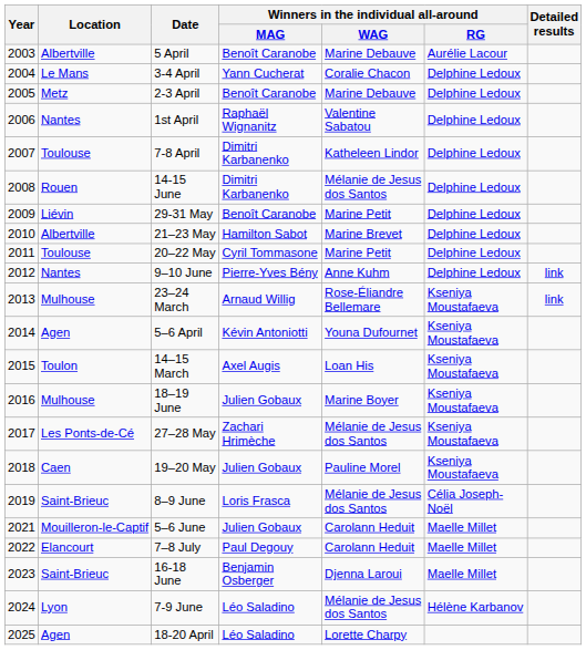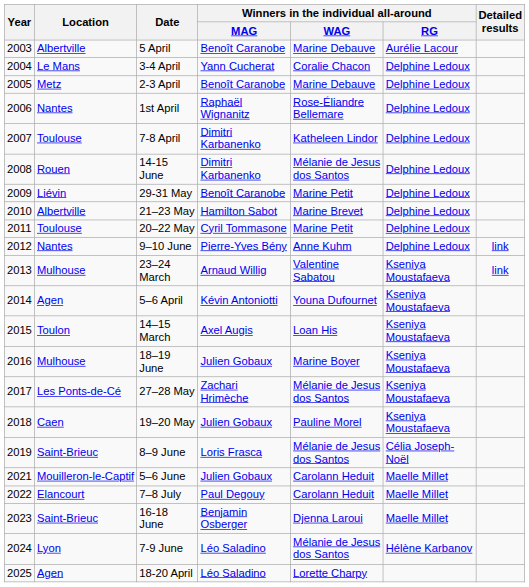1st April | Winners in the individual all-around / WAG: Valentine Sabatou -> Rose-Éliandre Bellemare
23–24 March | Winners in the individual all-around / WAG: Rose-Éliandre Bellemare -> Valentine Sabatou
